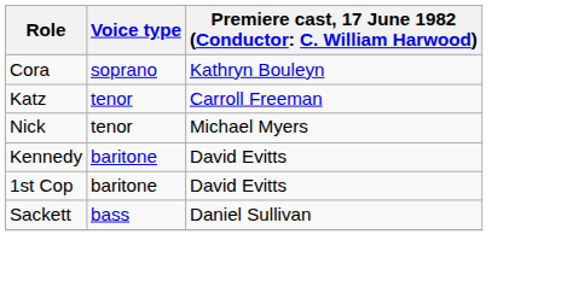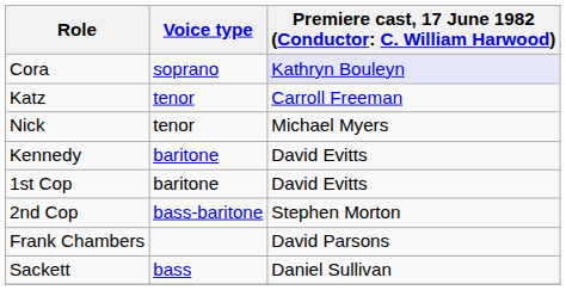Cora | column 3: no background -> lavender background
+ row: 2nd Cop | bass-baritone | Stephen Morton
+ row: Frank Chambers | David Parsons
